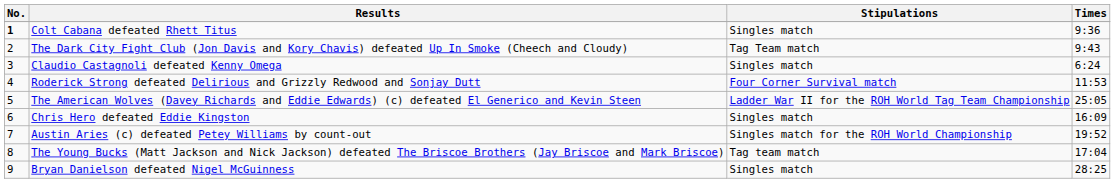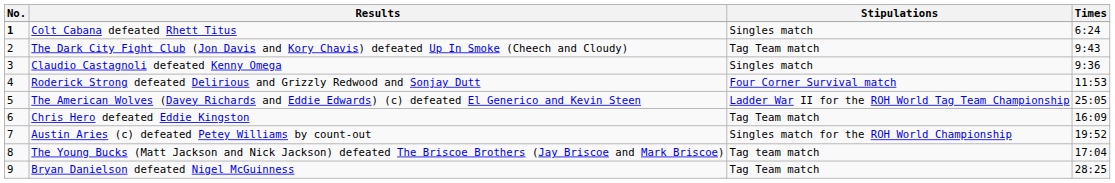Colt Cabana defeated Rhett Titus | Times: 9:36 -> 6:24
Claudio Castagnoli defeated Kenny Omega | Times: 6:24 -> 9:36
Chris Hero defeated Eddie Kingston | Stipulations: Singles match -> Tag Team match
Bryan Danielson defeated Nigel McGuinness | Stipulations: Singles match -> Tag Team match
